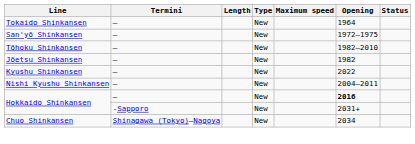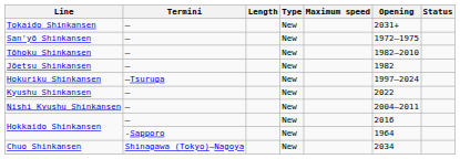Tokaido Shinkansen | Opening: 1964 -> 2031+
+ row: Hokuriku Shinkansen | –Tsuruga | New | 1997–2024
Hokkaido Shinkansen / – | Opening: bold -> normal
Hokkaido Shinkansen / -Sapporo | Opening: 2031+ -> 1964
